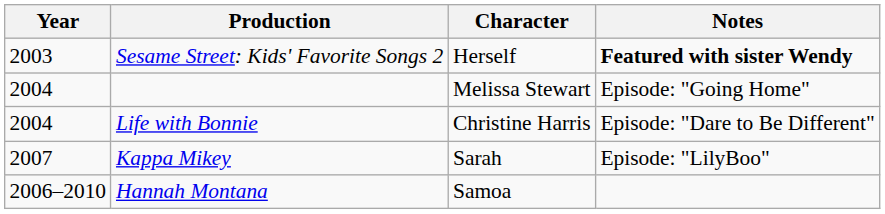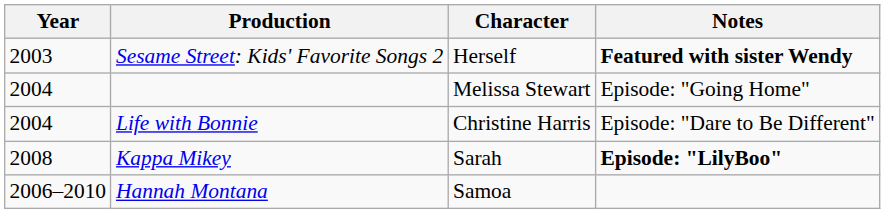Kappa Mikey | Year: 2007 -> 2008
Kappa Mikey | Notes: normal -> bold
